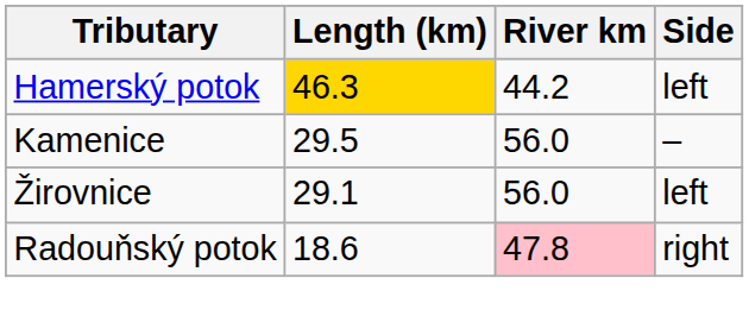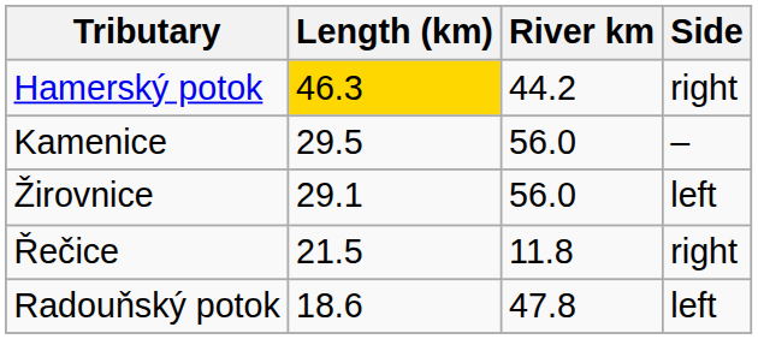Hamerský potok | Side: left -> right
+ row: Řečice | 21.5 | 11.8 | right
Radouňský potok | River km: pink background -> no background
Radouňský potok | Side: right -> left
